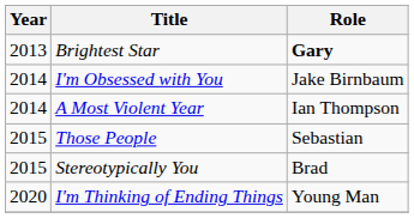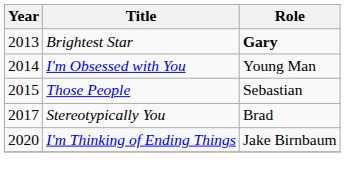I'm Obsessed with You | Role: Jake Birnbaum -> Young Man
- row: 2014 | A Most Violent Year | Ian Thompson
Stereotypically You | Year: 2015 -> 2017
I'm Thinking of Ending Things | Role: Young Man -> Jake Birnbaum
